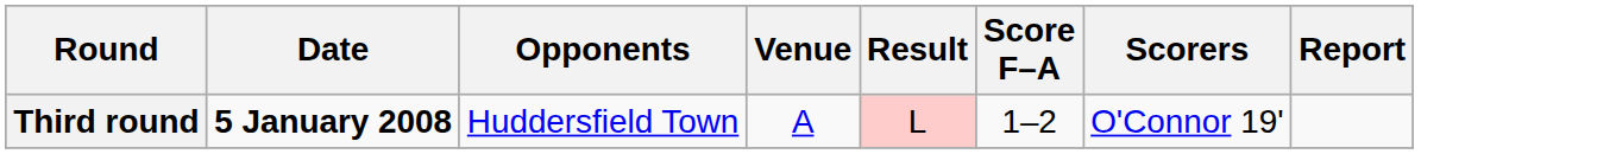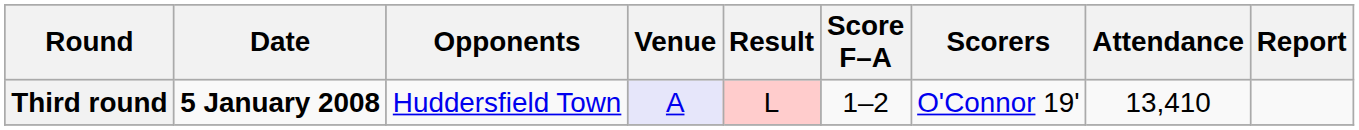+ column: Attendance | 13,410
Third round | Venue: no background -> lavender background
